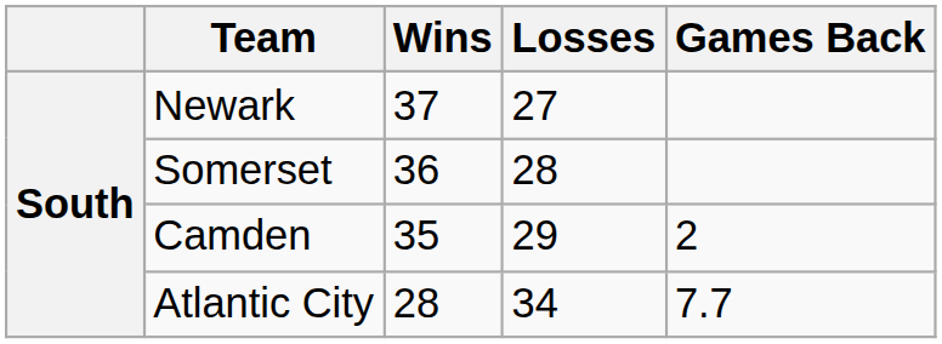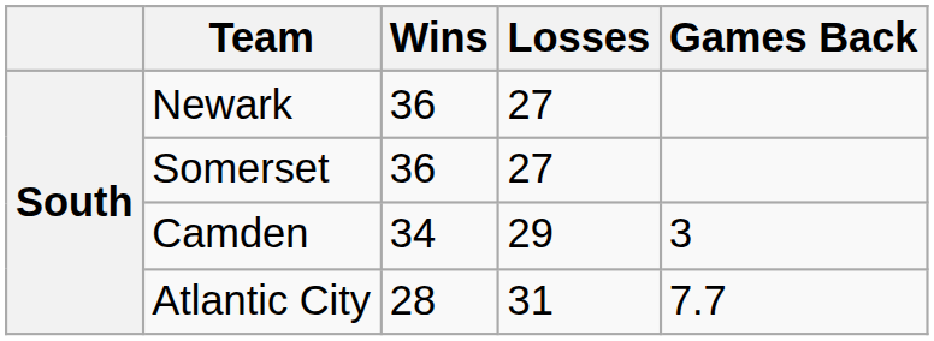Newark | Wins: 37 -> 36
Somerset | Losses: 28 -> 27
Camden | Wins: 35 -> 34
Camden | Games Back: 2 -> 3
Atlantic City | Losses: 34 -> 31
